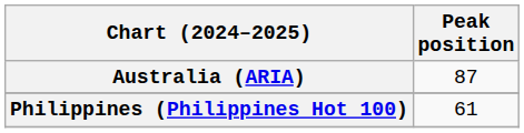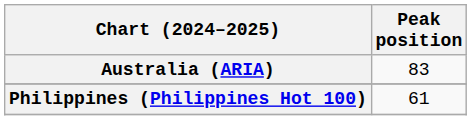Australia (ARIA) | Peak position: 87 -> 83
